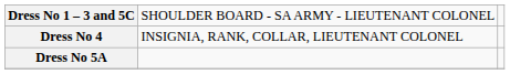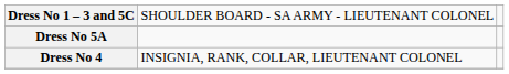rows swapped: Dress No 5A <-> Dress No 4
